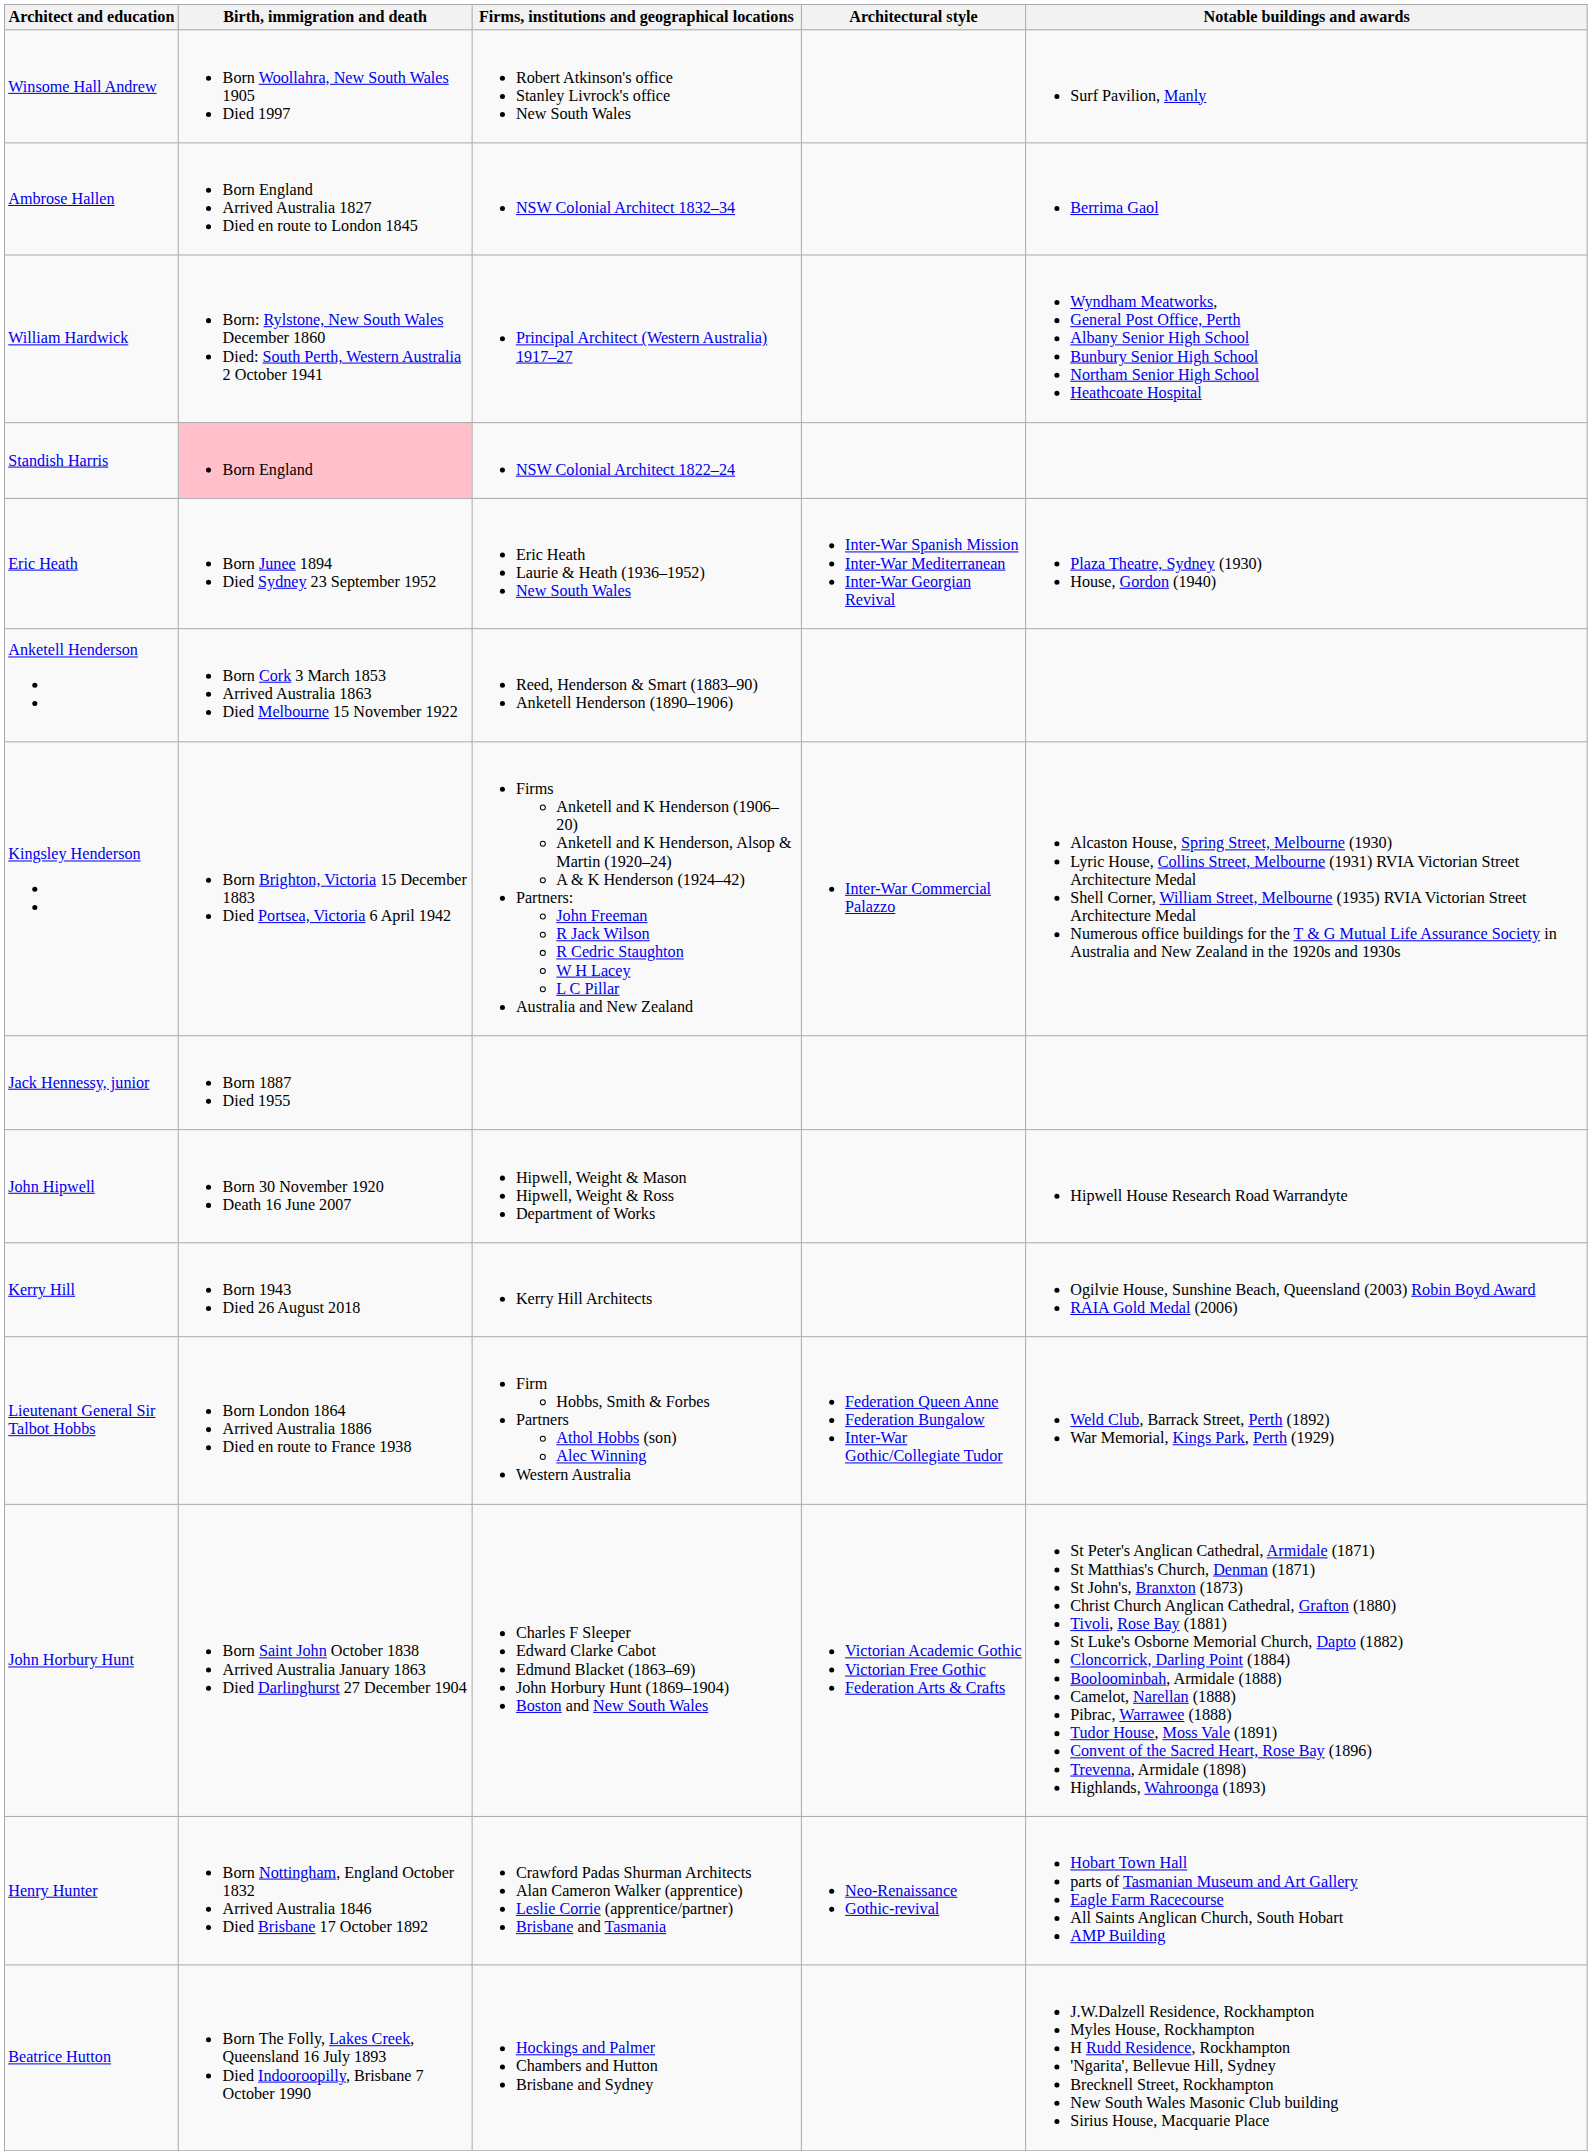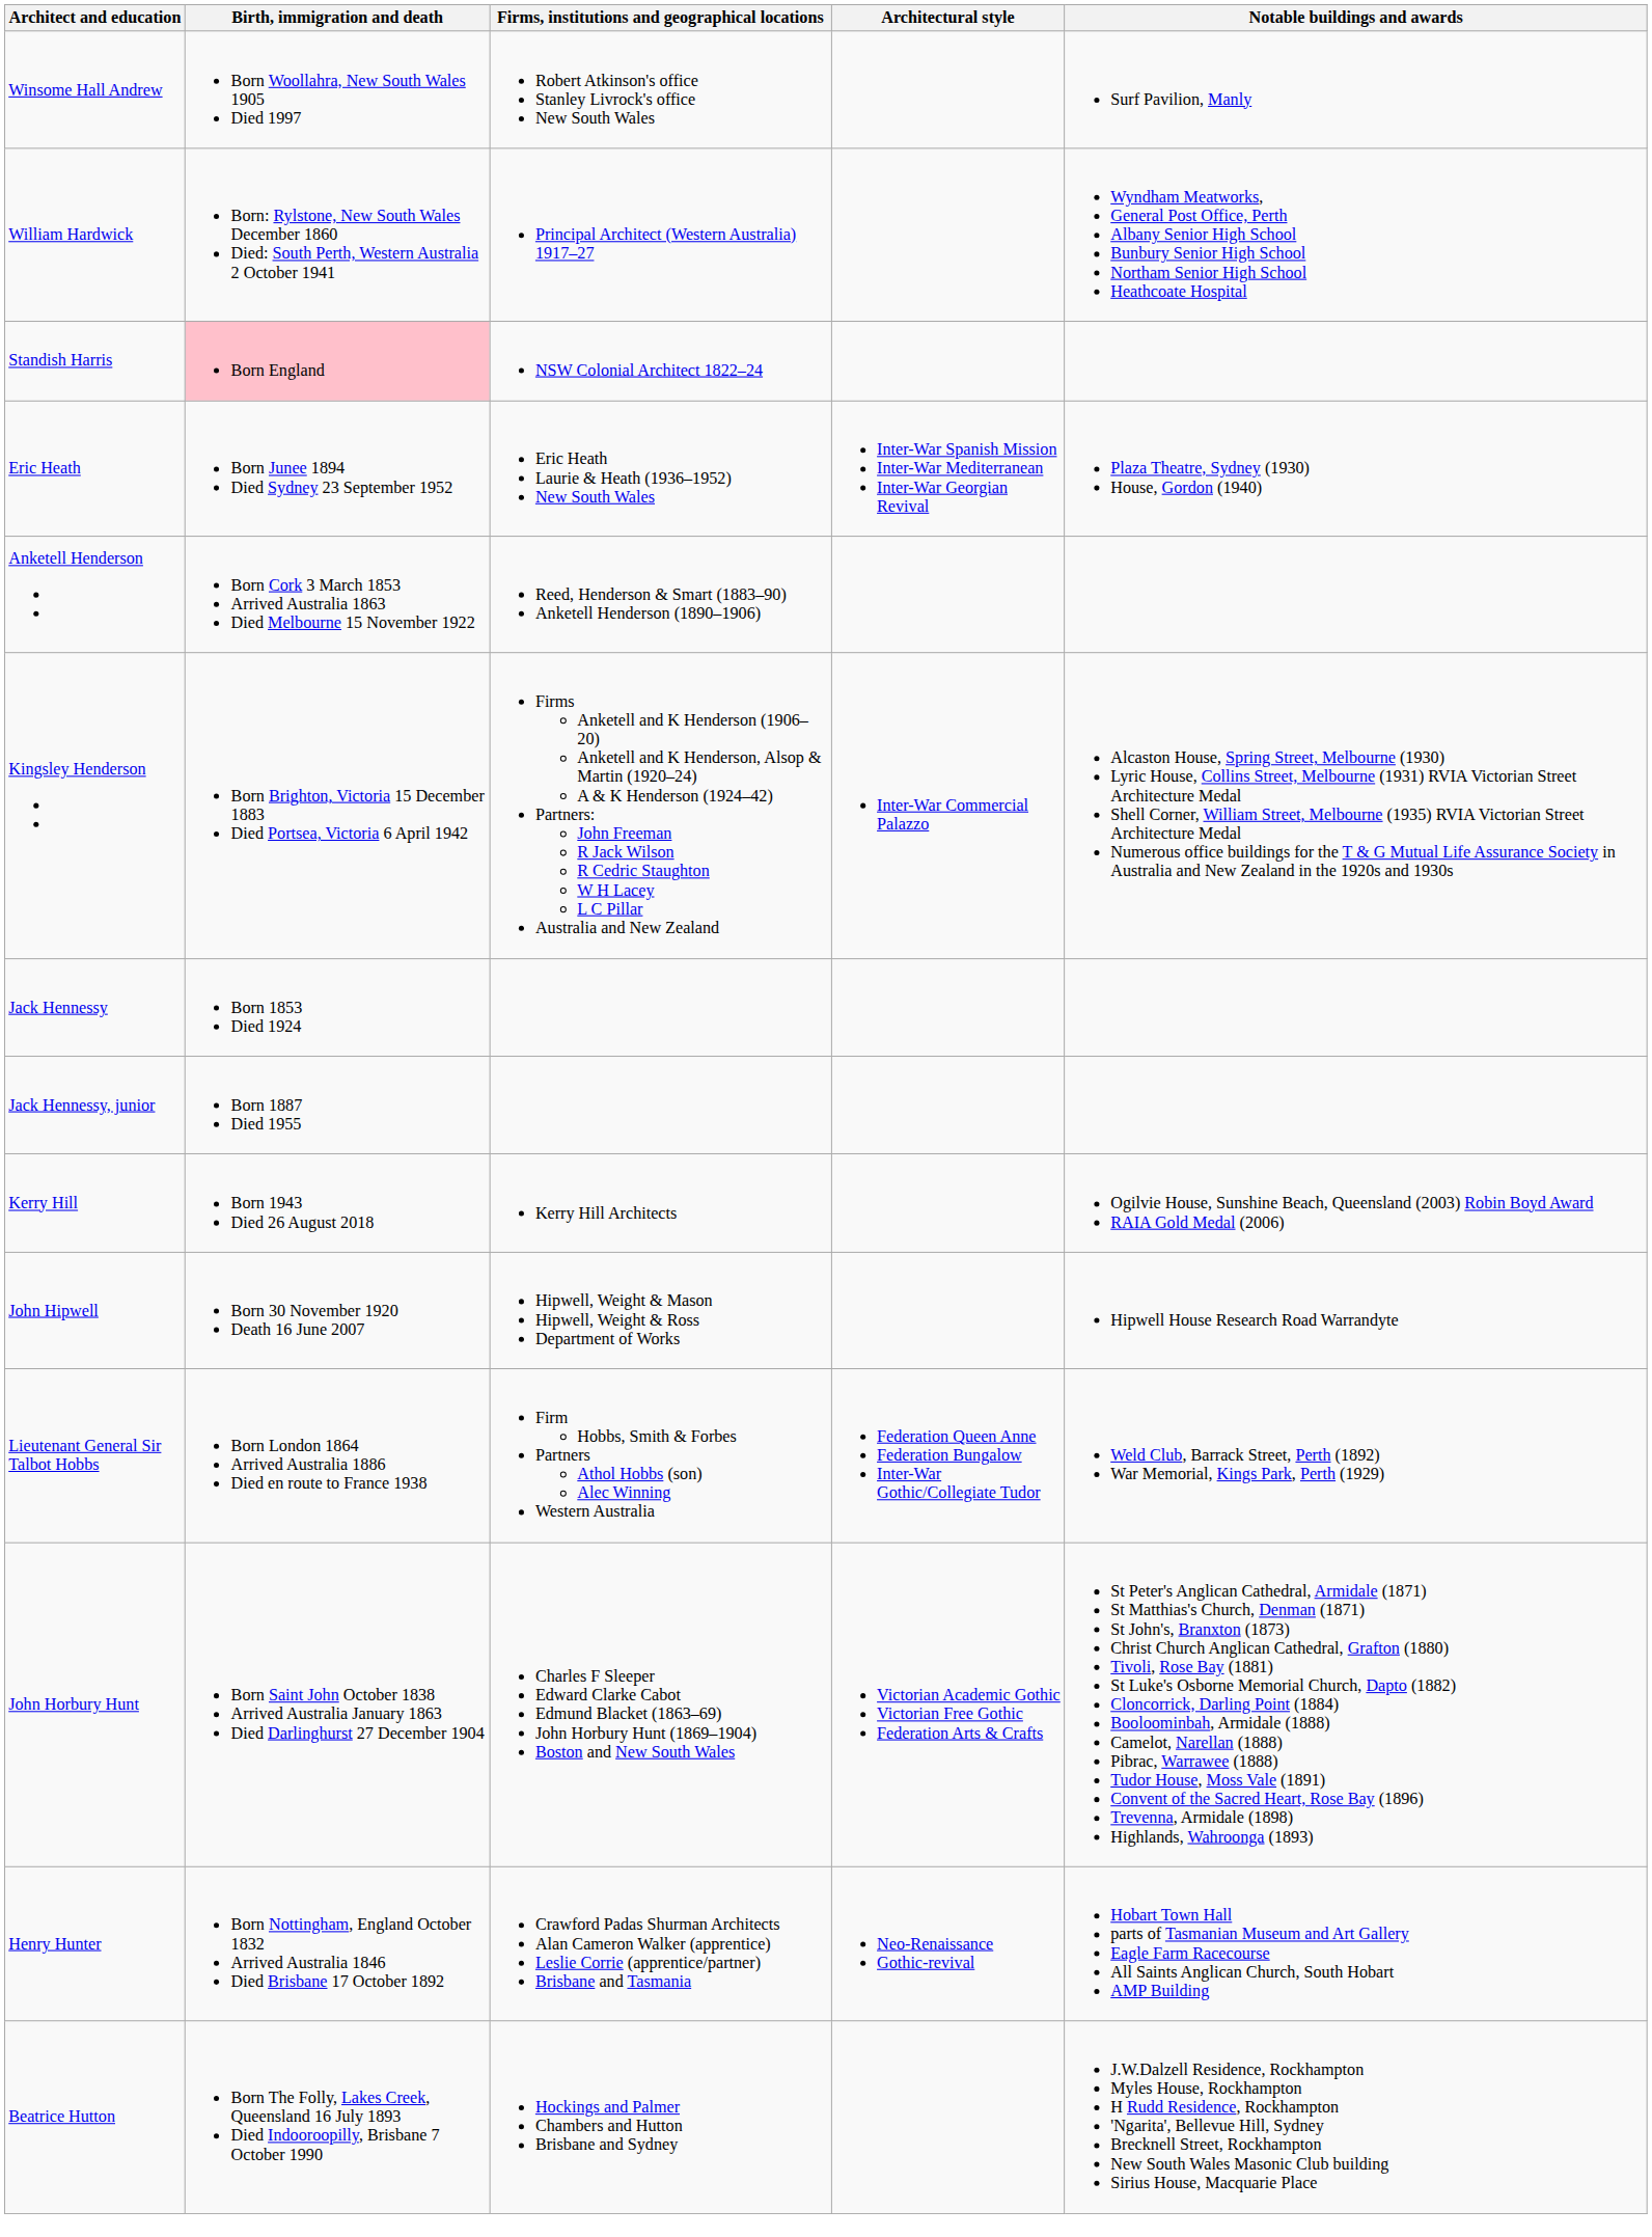- row: Ambrose Hallen | Born England Arrived Australia 1827 Died en route to London 1845 | NSW Colonial Architect 1832–34 | Berrima Gaol
+ row: Jack Hennessy | Born 1853 Died 1924
rows swapped: Kerry Hill <-> John Hipwell
